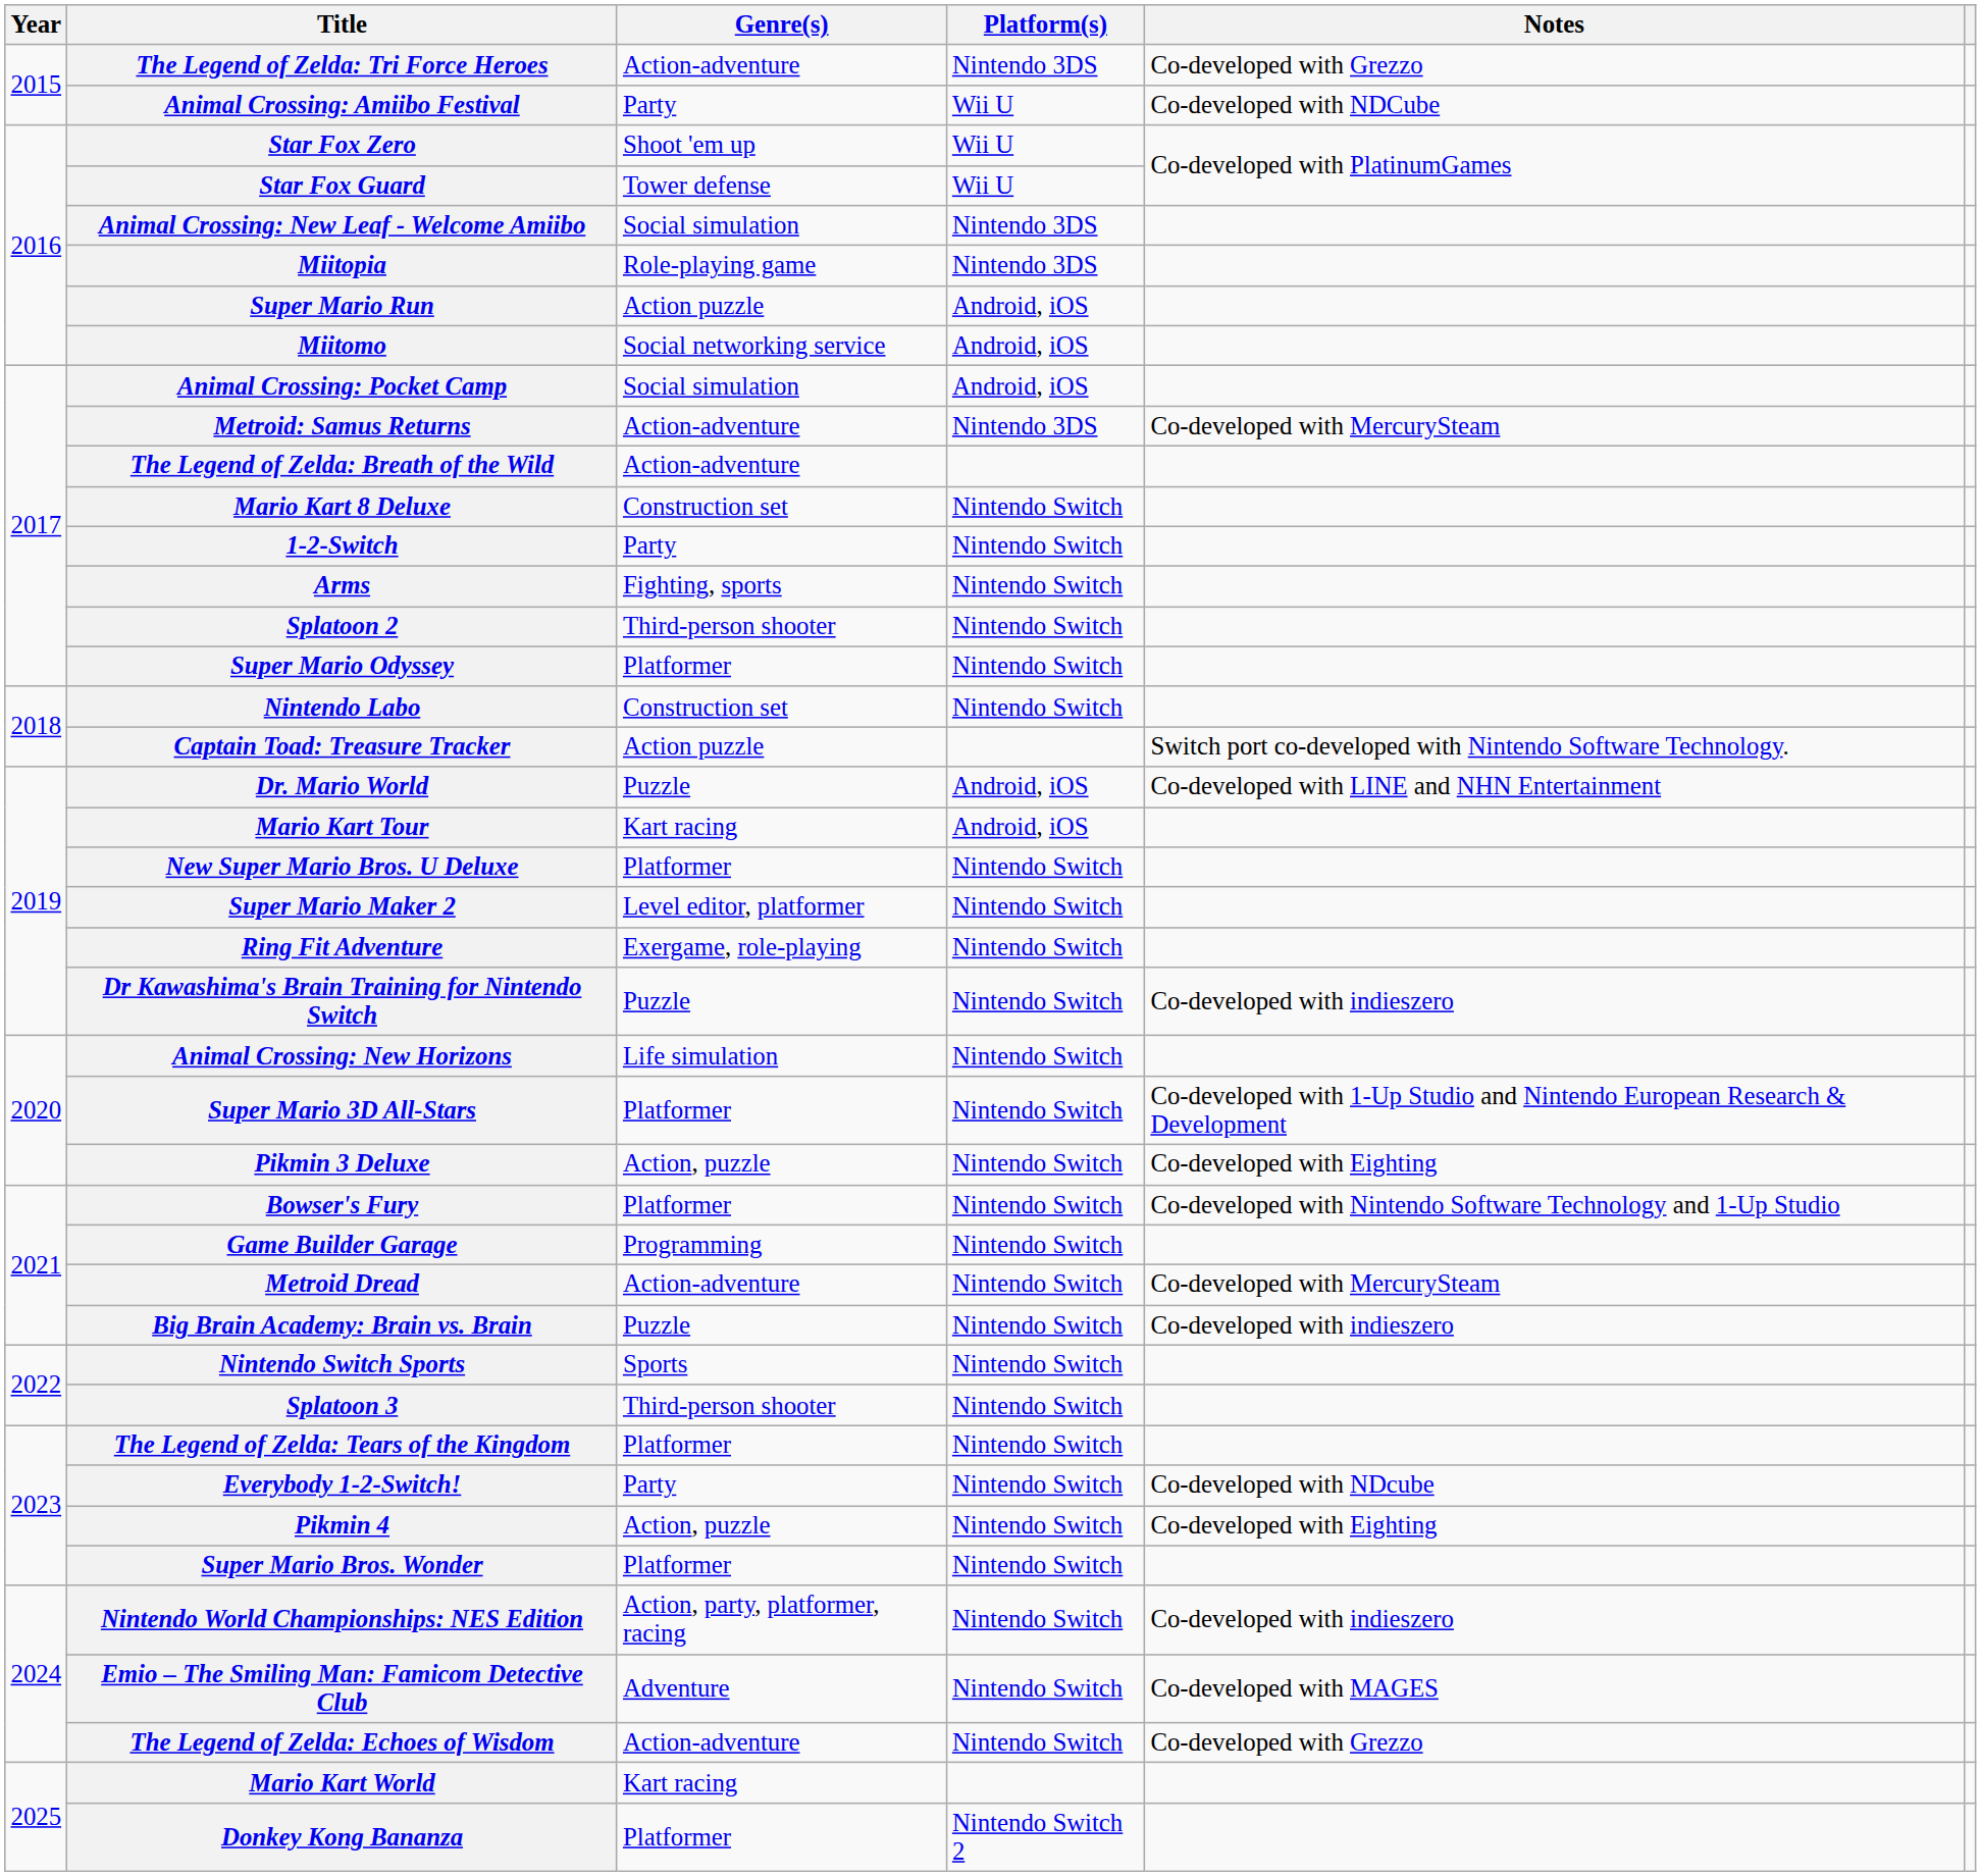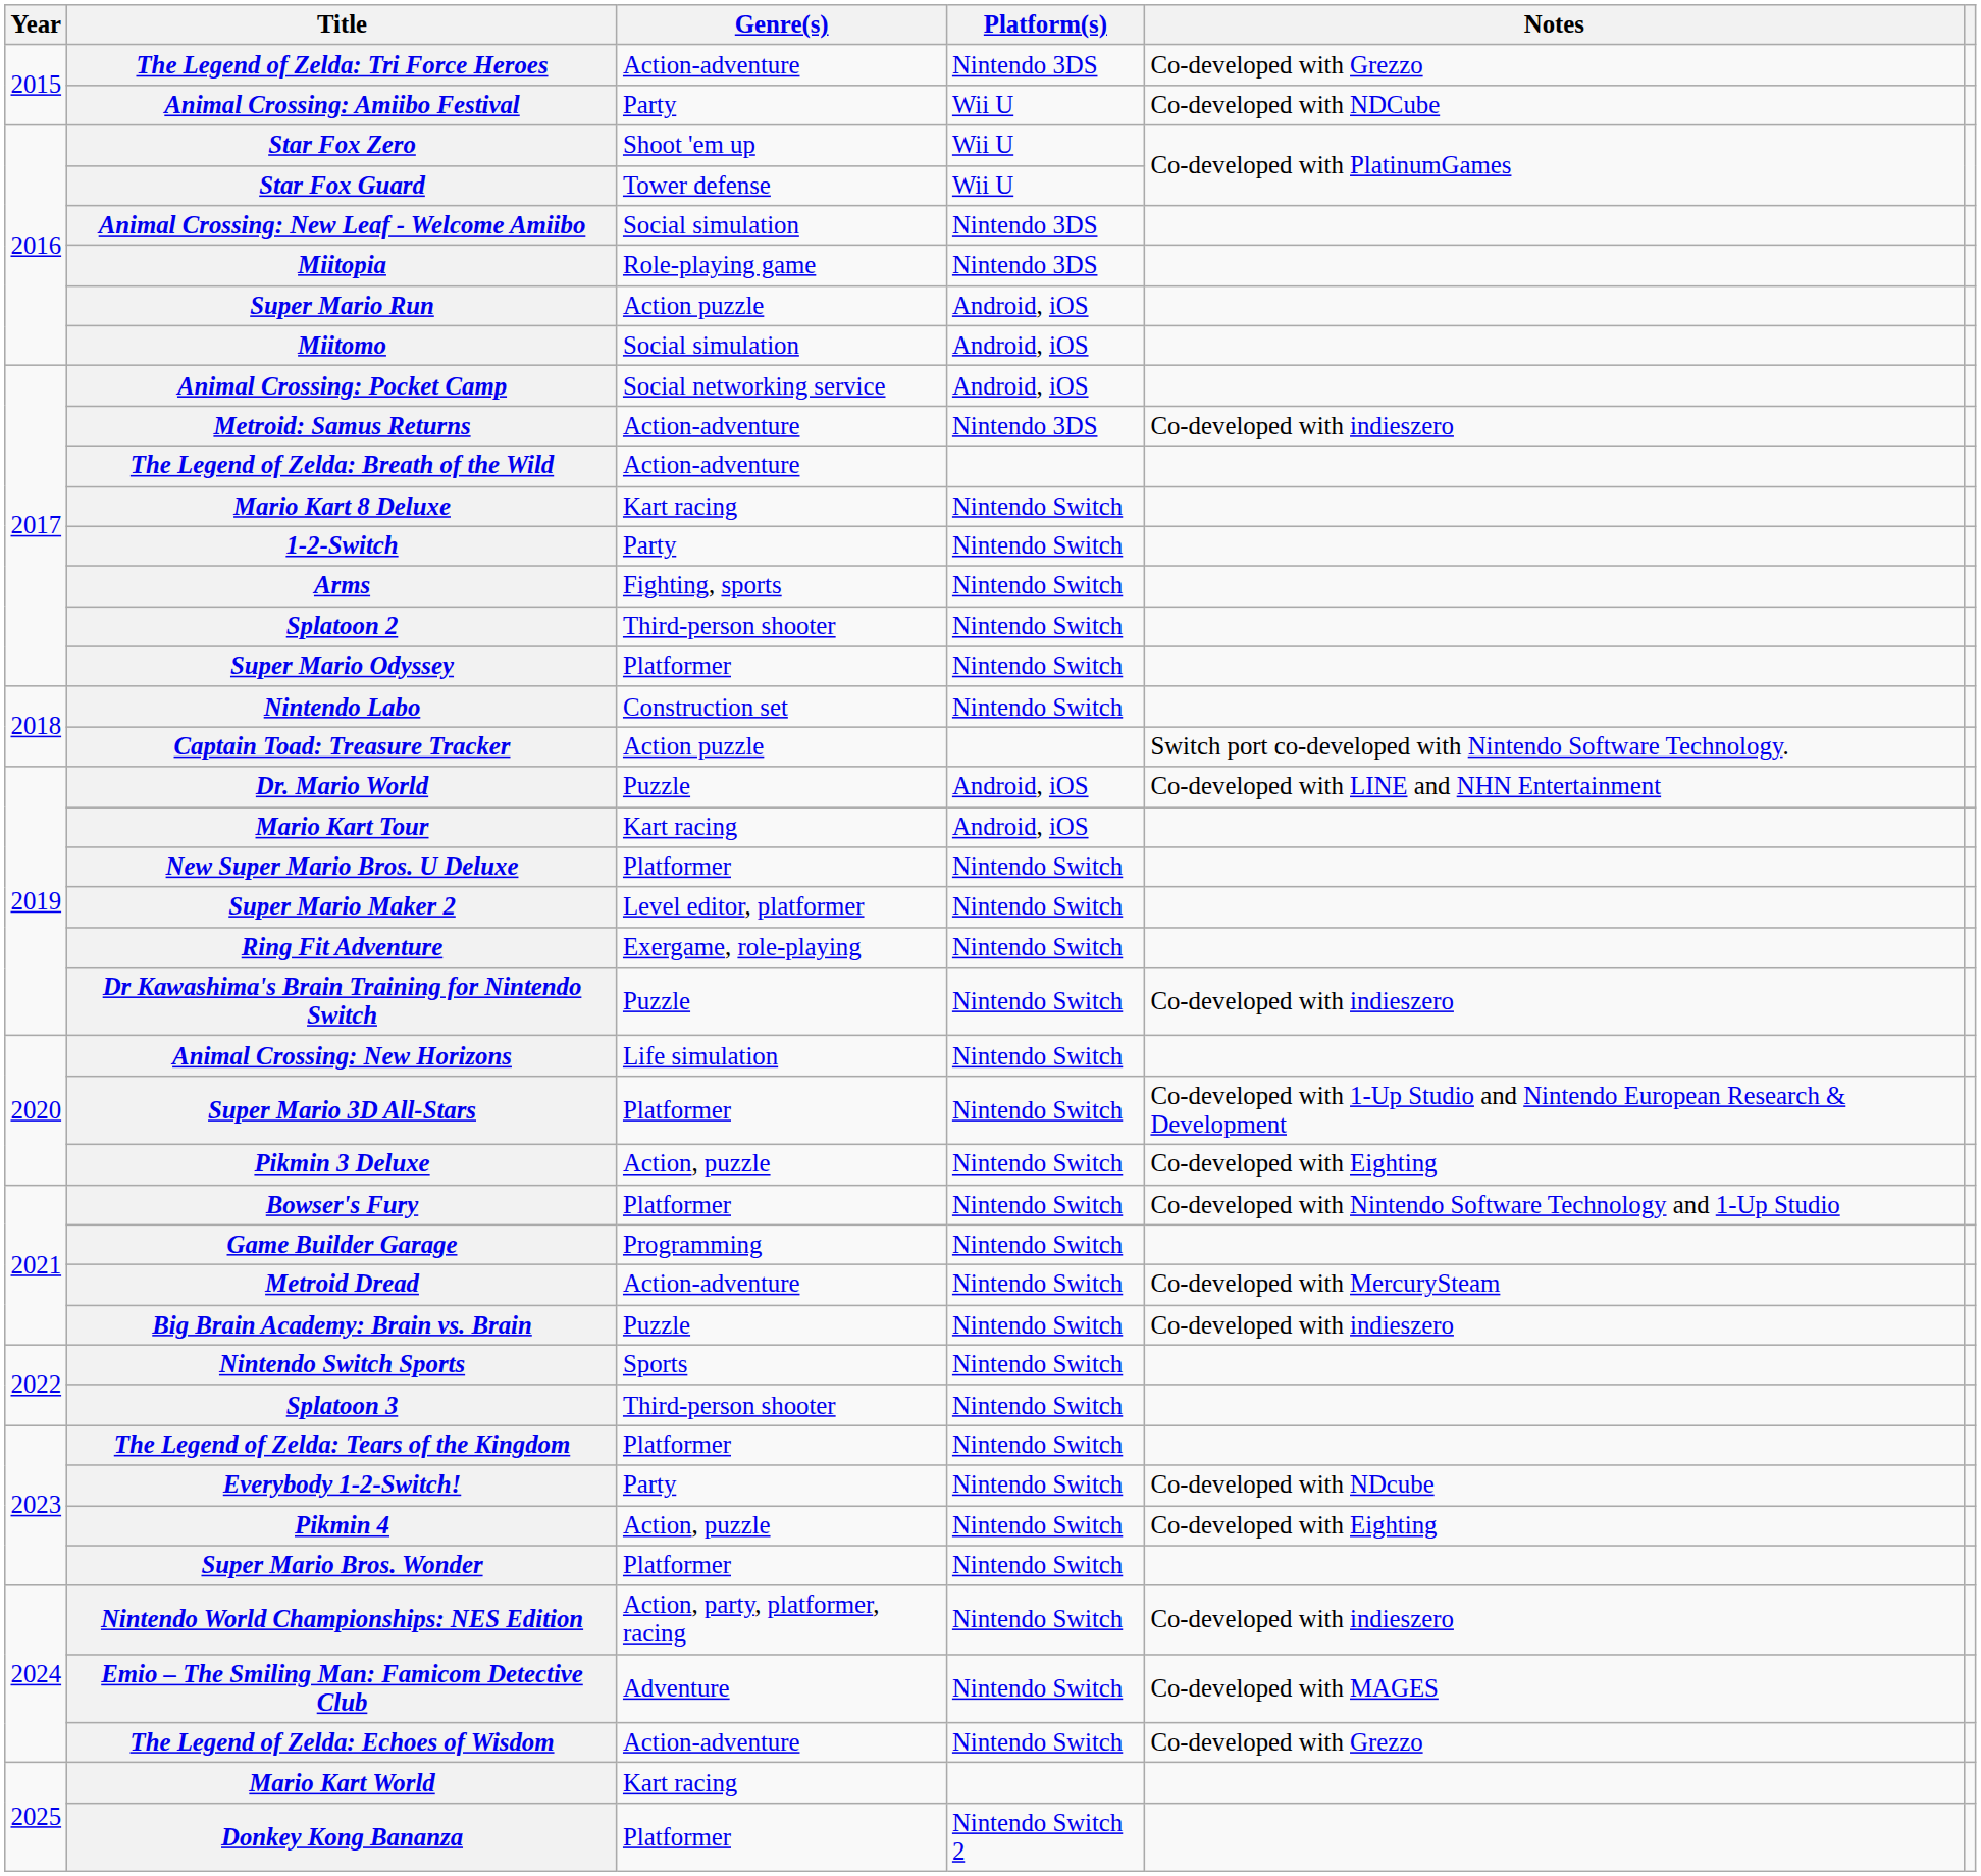Miitomo | Genre(s): Social networking service -> Social simulation
Animal Crossing: Pocket Camp | Genre(s): Social simulation -> Social networking service
Metroid: Samus Returns | Notes: Co-developed with MercurySteam -> Co-developed with indieszero
Mario Kart 8 Deluxe | Genre(s): Construction set -> Kart racing
